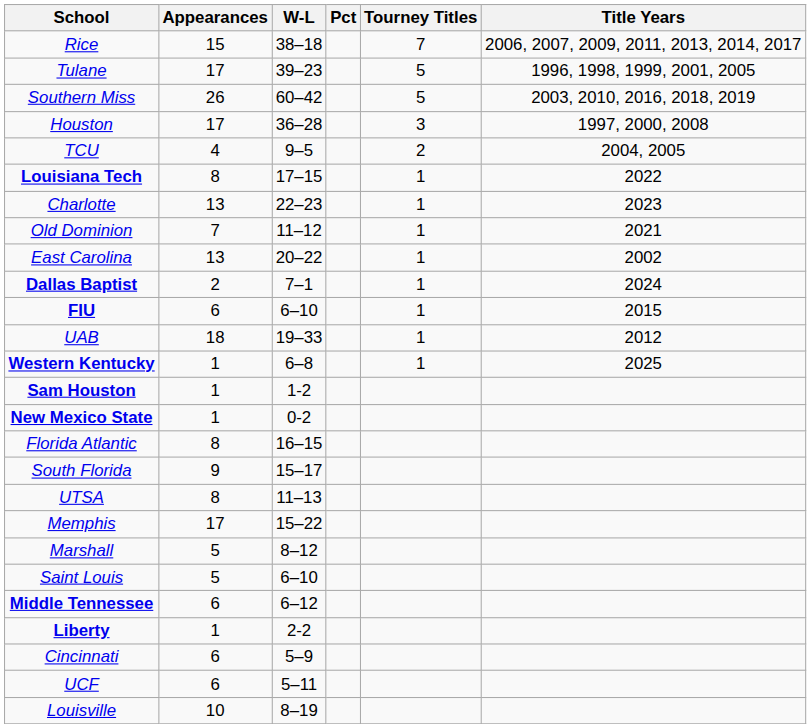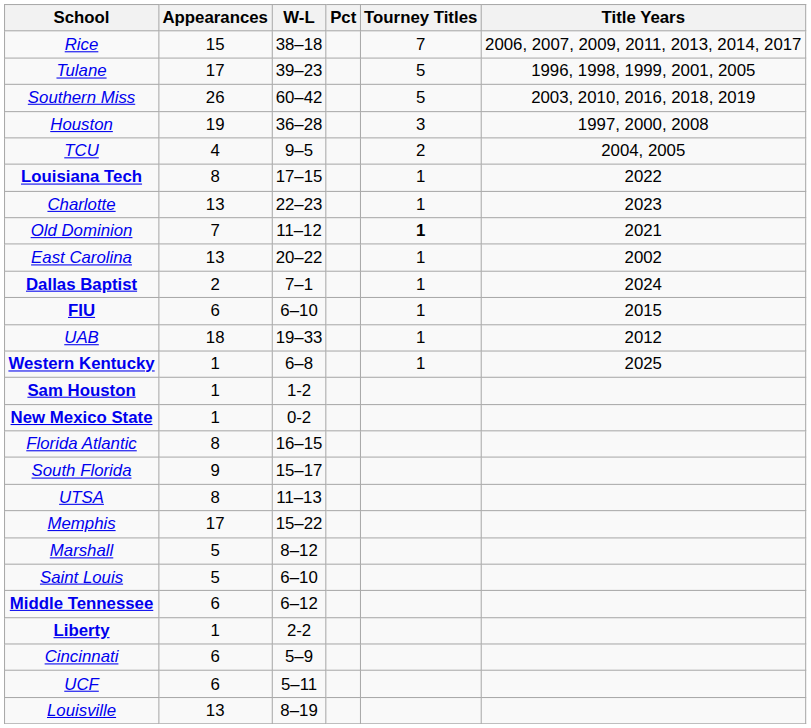Houston | Appearances: 17 -> 19
Old Dominion | Tourney Titles: normal -> bold
Louisville | Appearances: 10 -> 13
